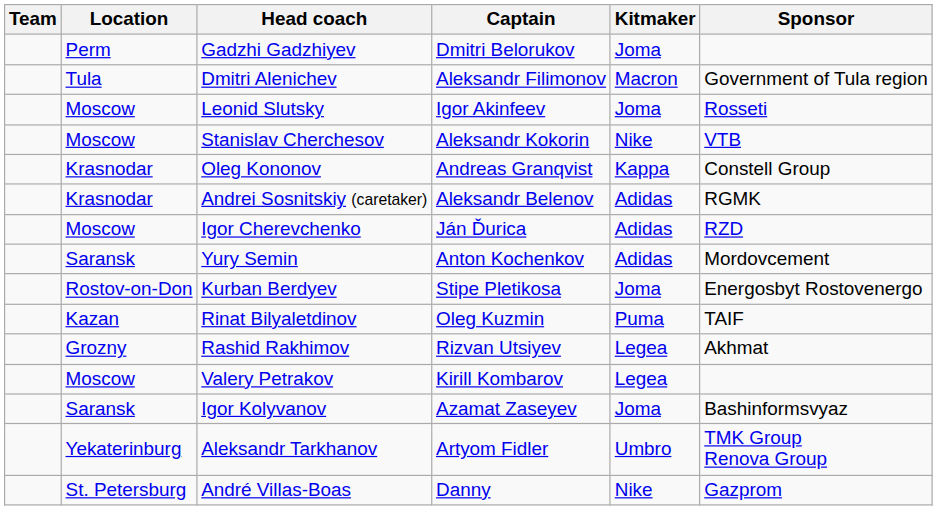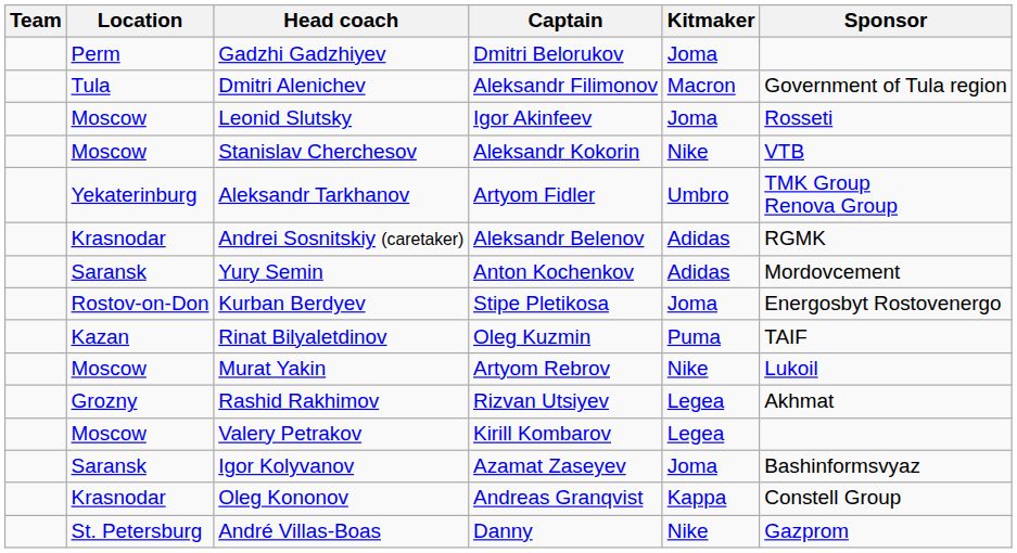rows swapped: Oleg Kononov <-> Aleksandr Tarkhanov
- row: Moscow | Igor Cherevchenko | Ján Ďurica | Adidas | RZD
+ row: Moscow | Murat Yakin | Artyom Rebrov | Nike | Lukoil
